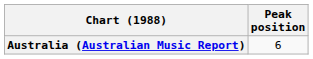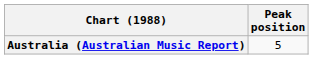Australia (Australian Music Report) | Peak position: 6 -> 5
